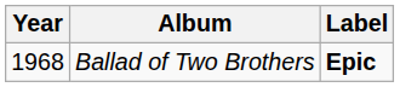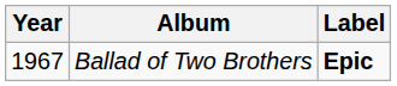Ballad of Two Brothers | Year: 1968 -> 1967
